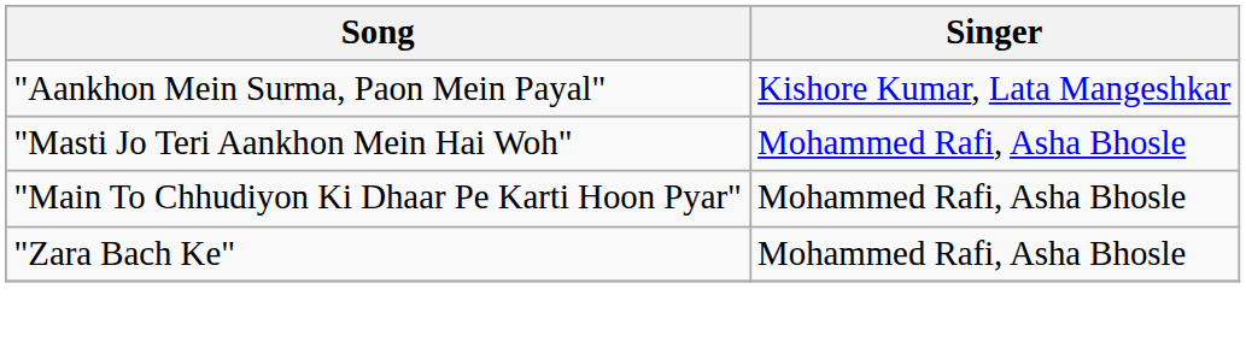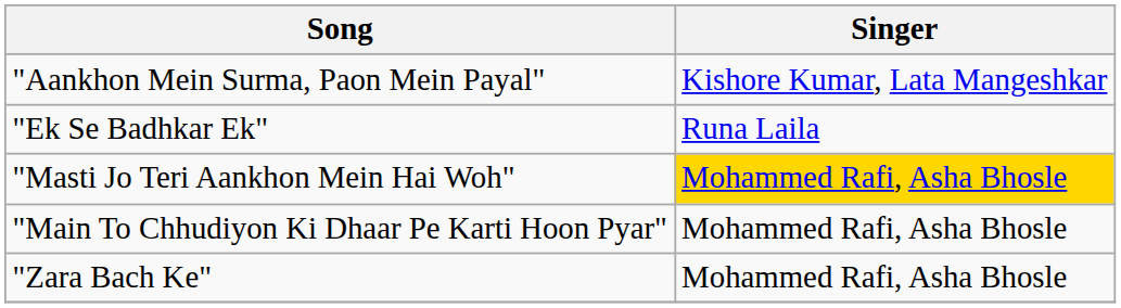+ row: "Ek Se Badhkar Ek" | Runa Laila
"Masti Jo Teri Aankhon Mein Hai Woh" | Singer: no background -> gold background
